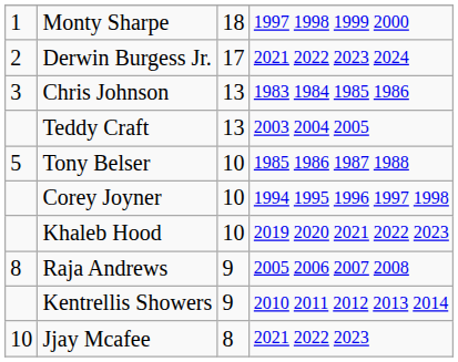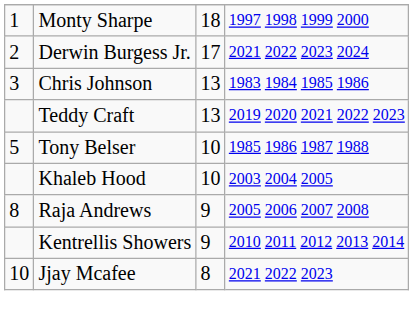Teddy Craft | column 4: 2003 2004 2005 -> 2019 2020 2021 2022 2023
- row: Corey Joyner | 10 | 1994 1995 1996 1997 1998
Khaleb Hood | column 4: 2019 2020 2021 2022 2023 -> 2003 2004 2005
